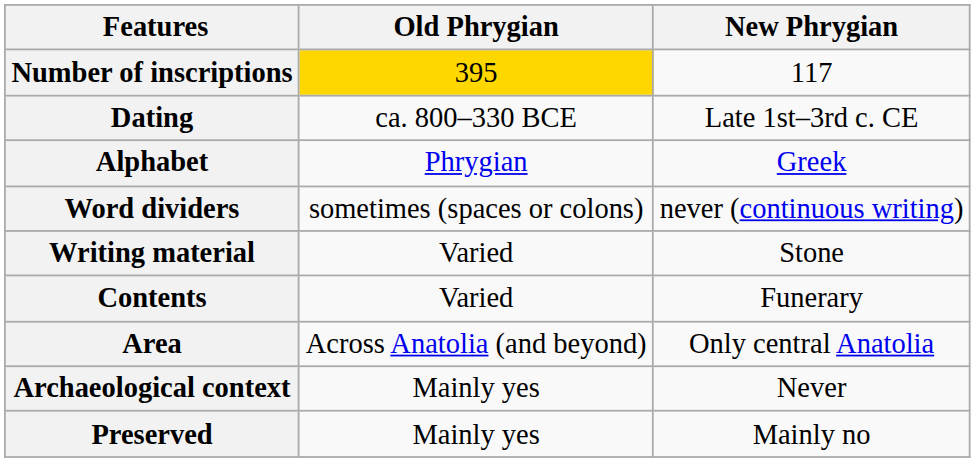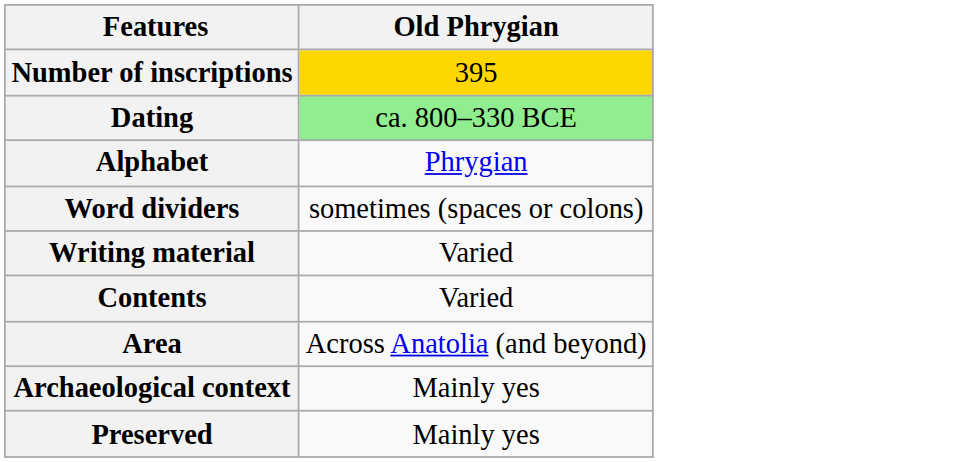- column: New Phrygian | 117 | Late 1st–3rd c. CE | Greek | never (continuous writing) | Stone | Funerary | Only central Anatolia | Never | Mainly no
Dating | Old Phrygian: no background -> lightgreen background
